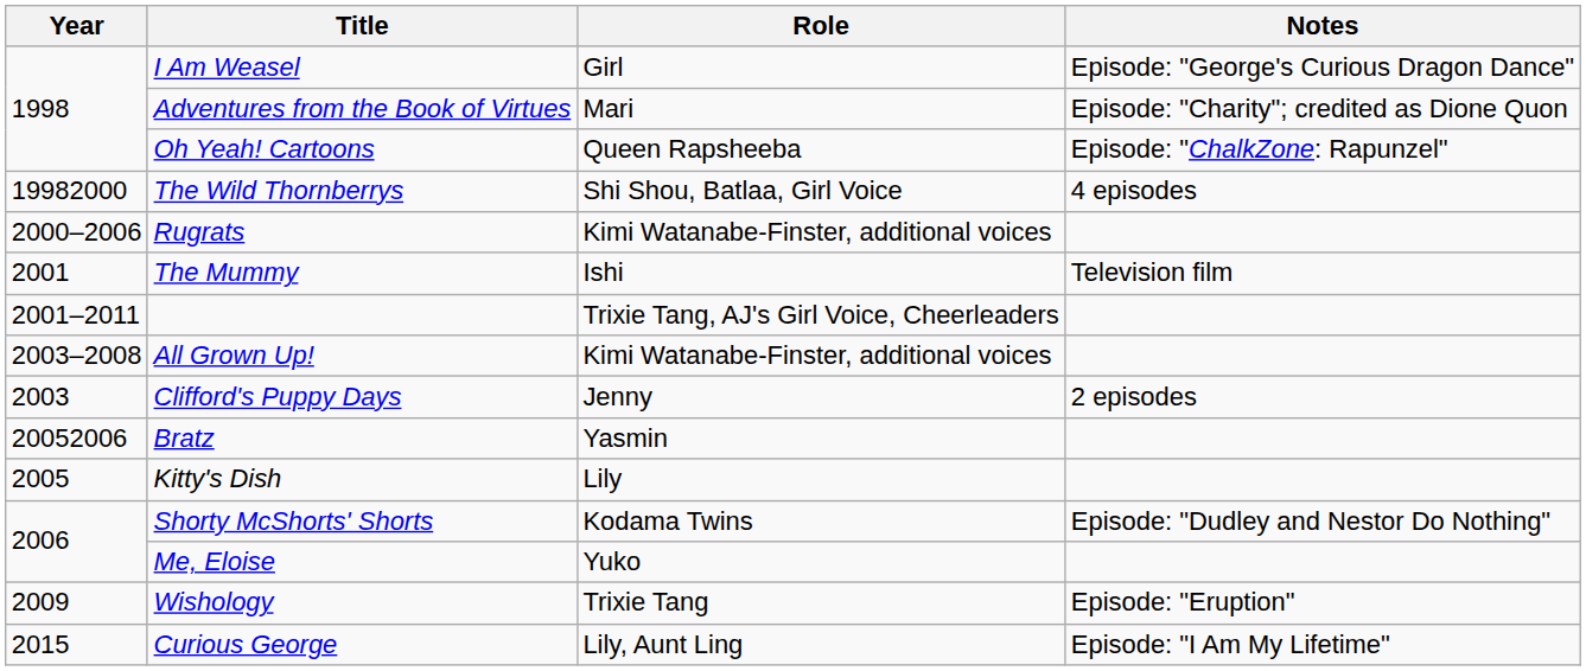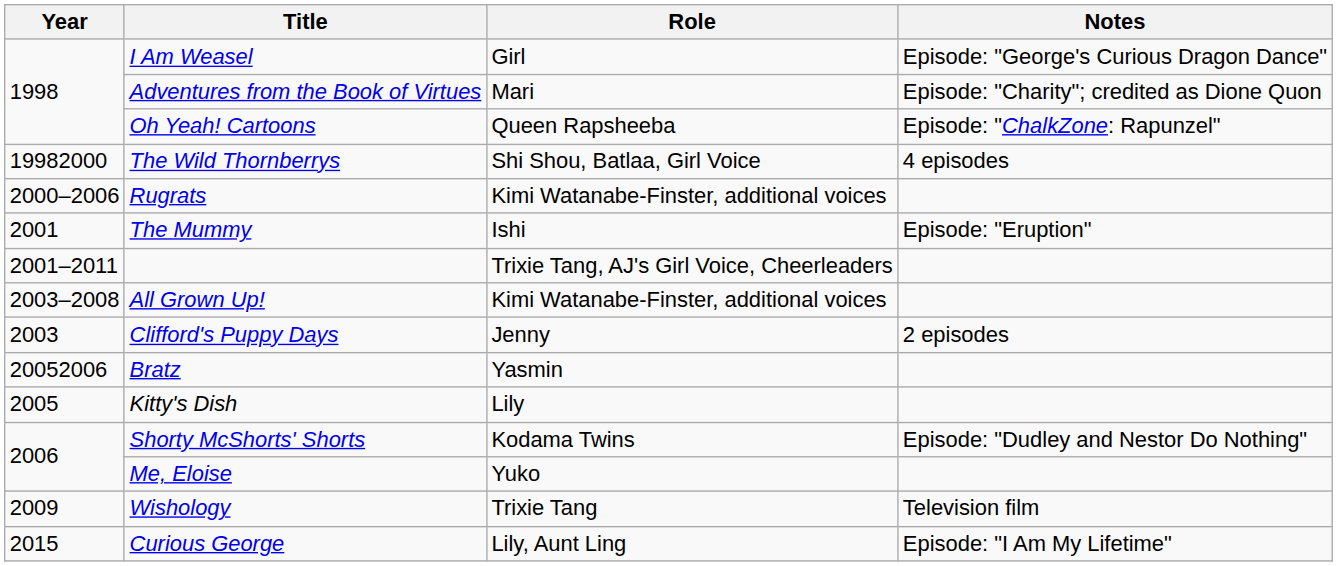The Mummy | Notes: Television film -> Episode: "Eruption"
Wishology | Notes: Episode: "Eruption" -> Television film
